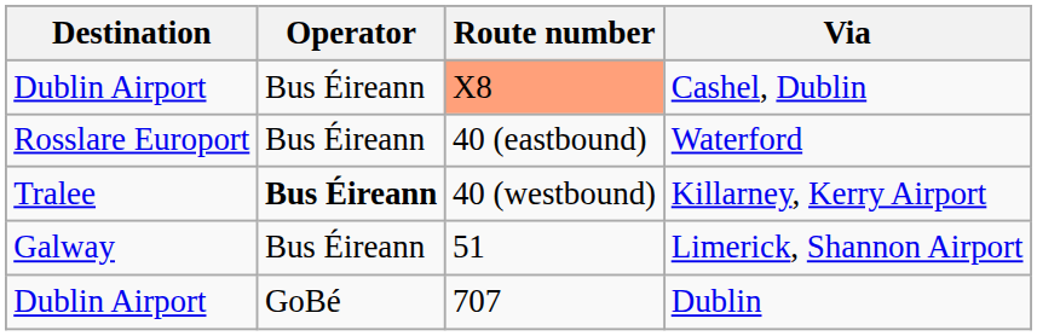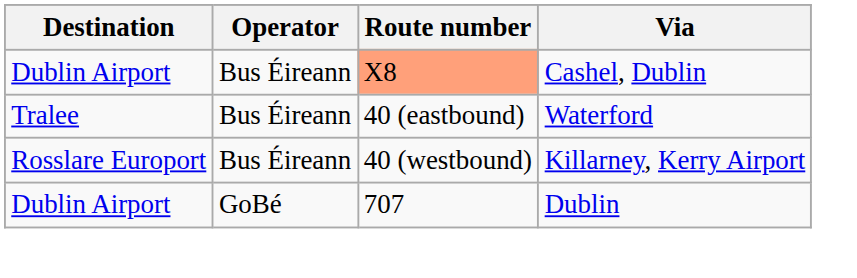Waterford | Destination: Rosslare Europort -> Tralee
Killarney, Kerry Airport | Destination: Tralee -> Rosslare Europort
Killarney, Kerry Airport | Operator: bold -> normal
- row: Galway | Bus Éireann | 51 | Limerick, Shannon Airport
